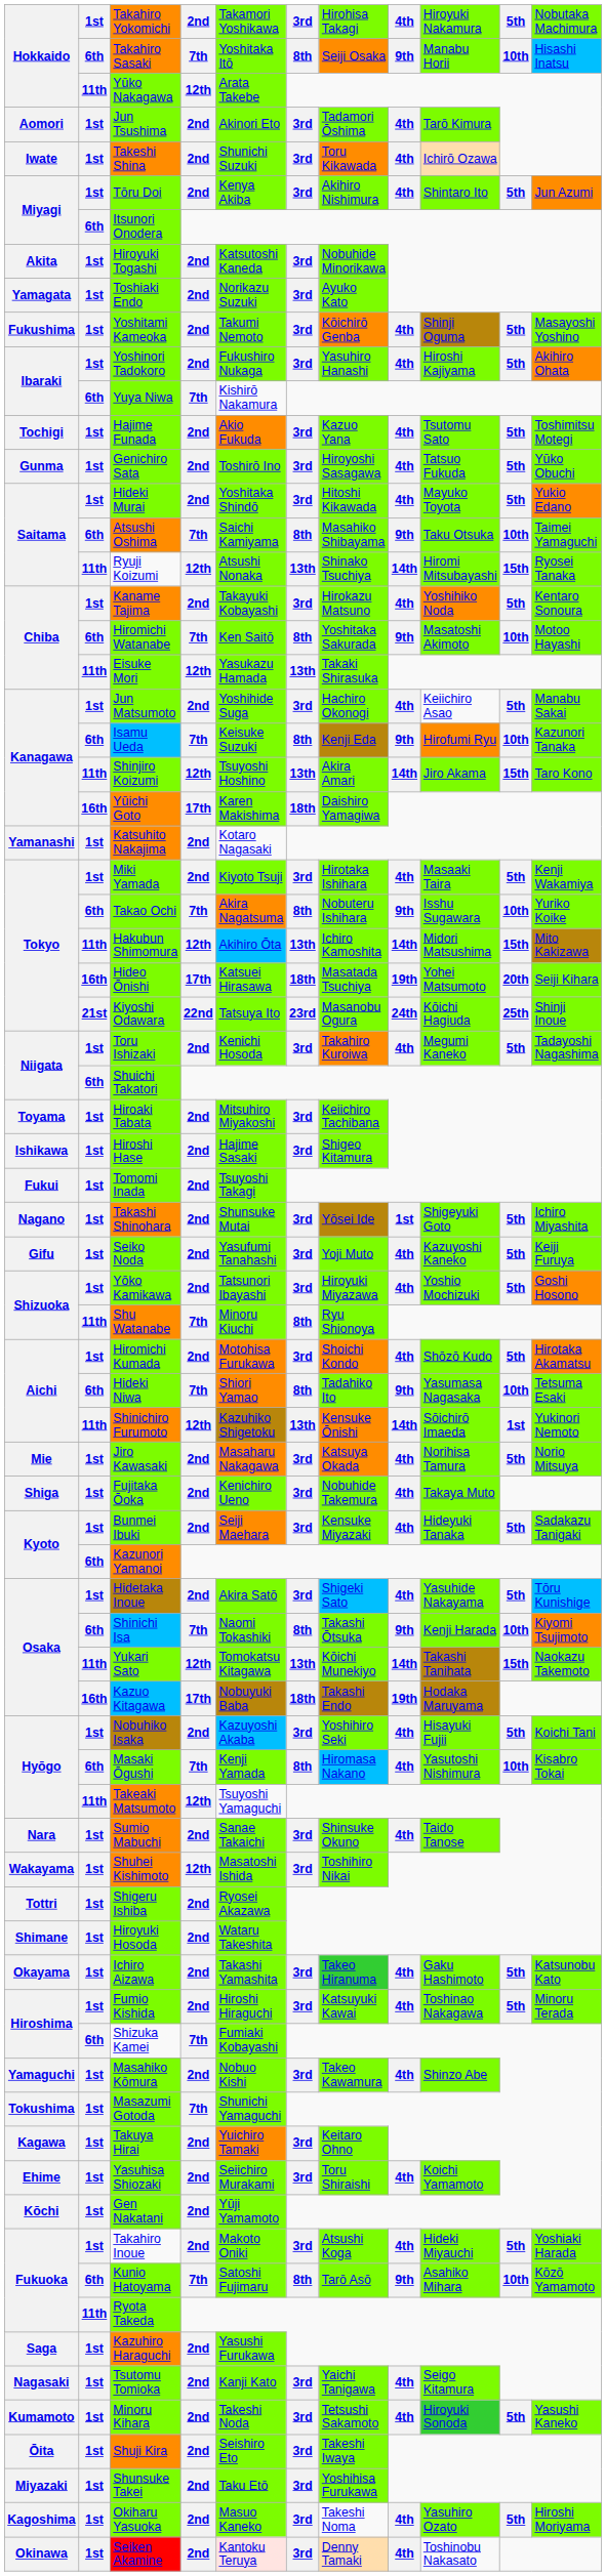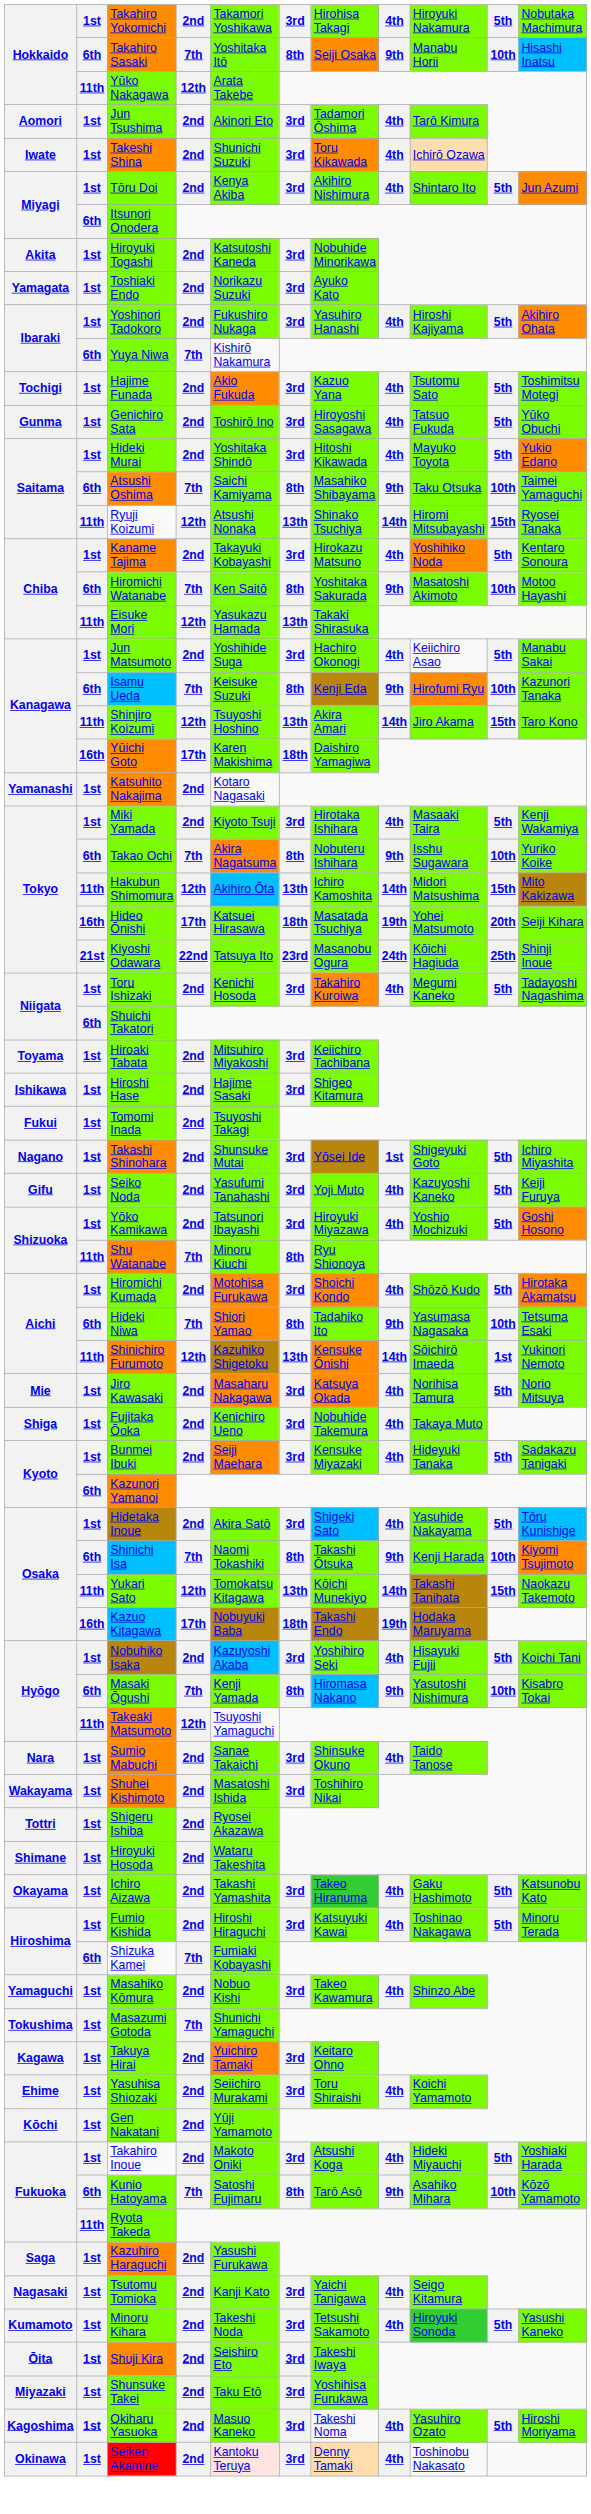- row: Fukushima | 1st | Yoshitami Kameoka | 2nd | Takumi Nemoto | 3rd | Kōichirō Genba | 4th | Shinji Oguma | 5th | Masayoshi Yoshino
Masaki Ōgushi | column 8: 4th -> 9th
Shuhei Kishimoto | column 4: 12th -> 2nd
